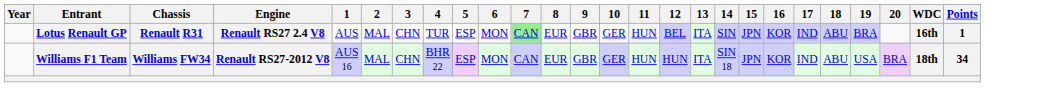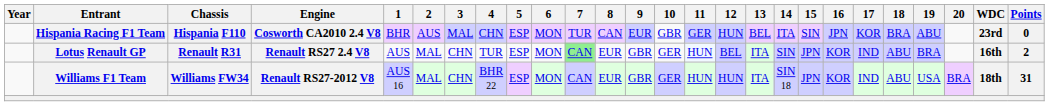+ row: Hispania Racing F1 Team | Hispania F110 | Cosworth CA2010 2.4 V8 | BHR | AUS | MAL | CHN | ESP | MON | TUR | CAN | EUR | GBR | GER | HUN | BEL | ITA | SIN | JPN | KOR | BRA | ABU | 23rd | 0
Lotus Renault GP | Points: 1 -> 2
Williams F1 Team | Points: 34 -> 31
